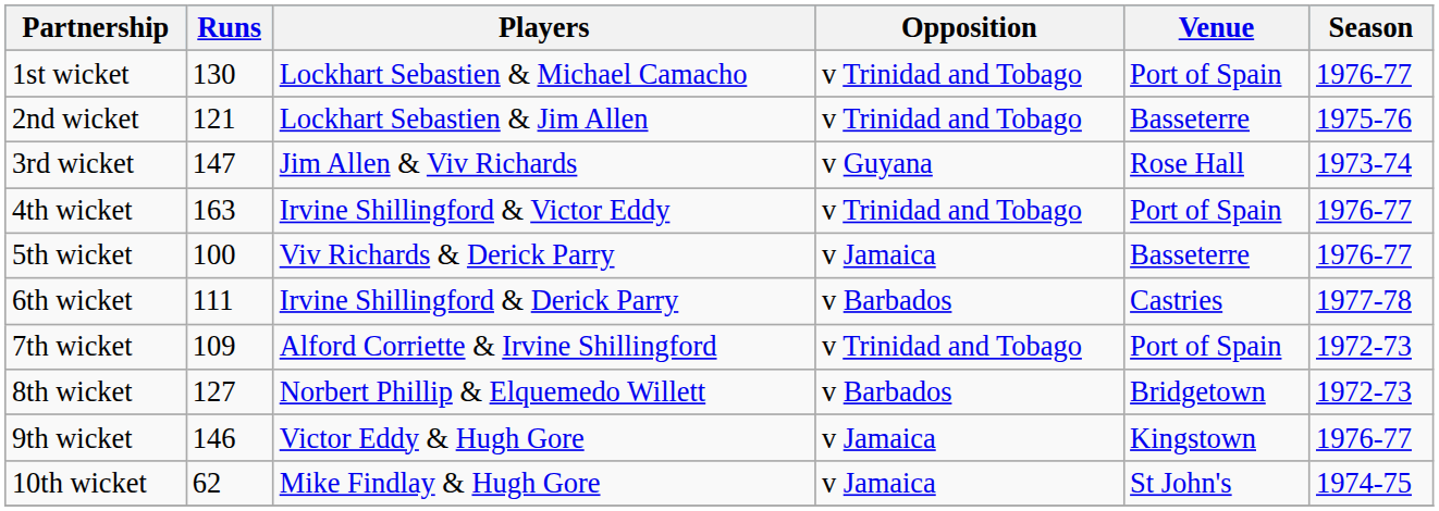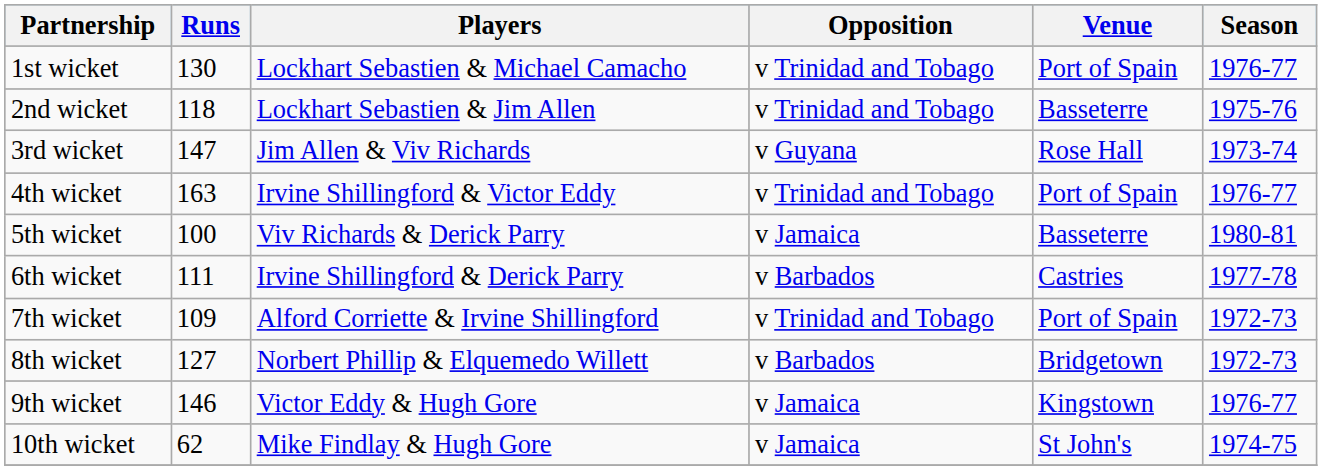2nd wicket | Runs: 121 -> 118
5th wicket | Season: 1976-77 -> 1980-81
